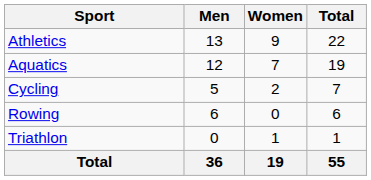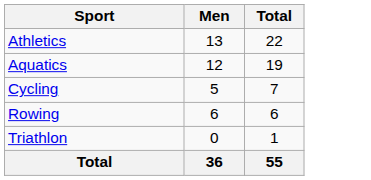- column: Women | 9 | 7 | 2 | 0 | 1 | 19
